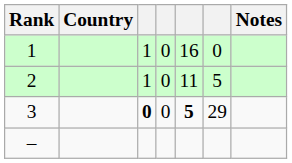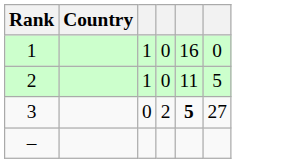- column: Notes
3 | column 3: bold -> normal
3 | column 4: 0 -> 2
3 | column 6: 29 -> 27
